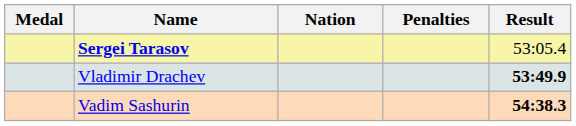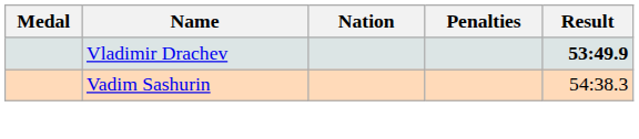- row: Sergei Tarasov | 53:05.4
Vadim Sashurin | Result: bold -> normal
